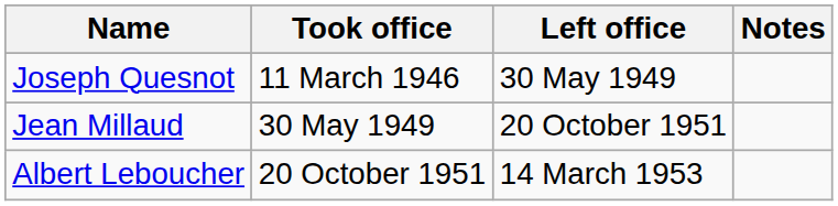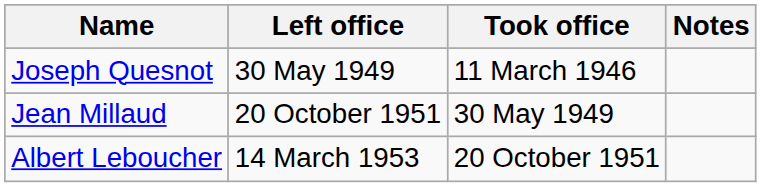columns swapped: Took office <-> Left office
